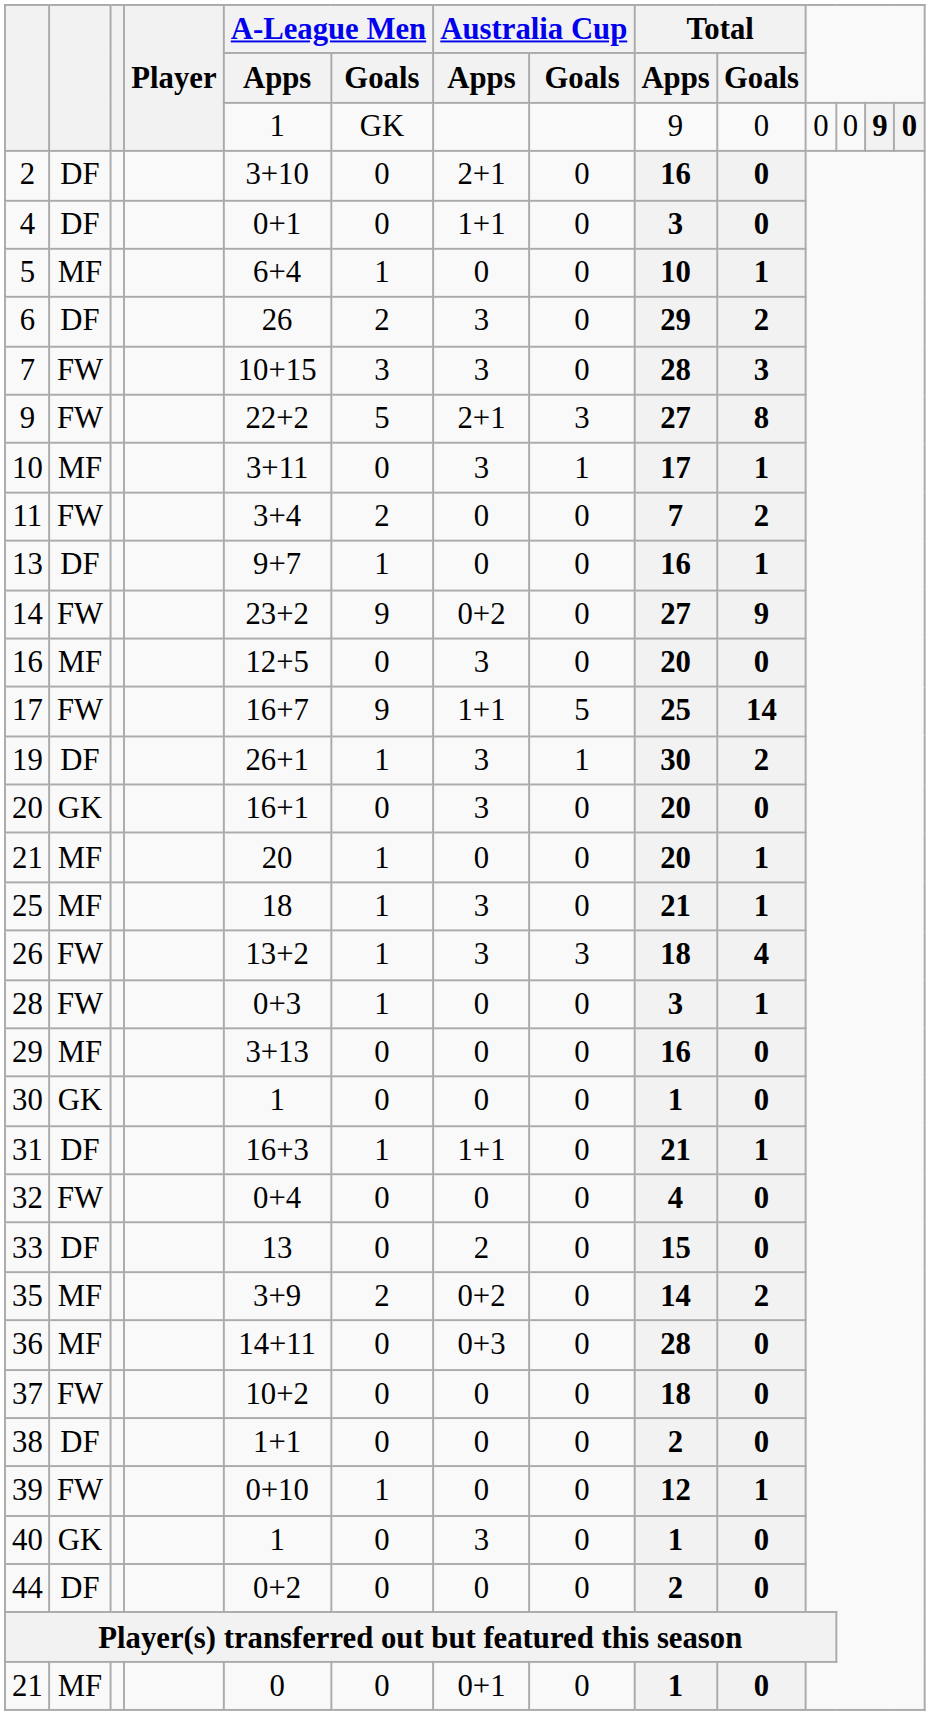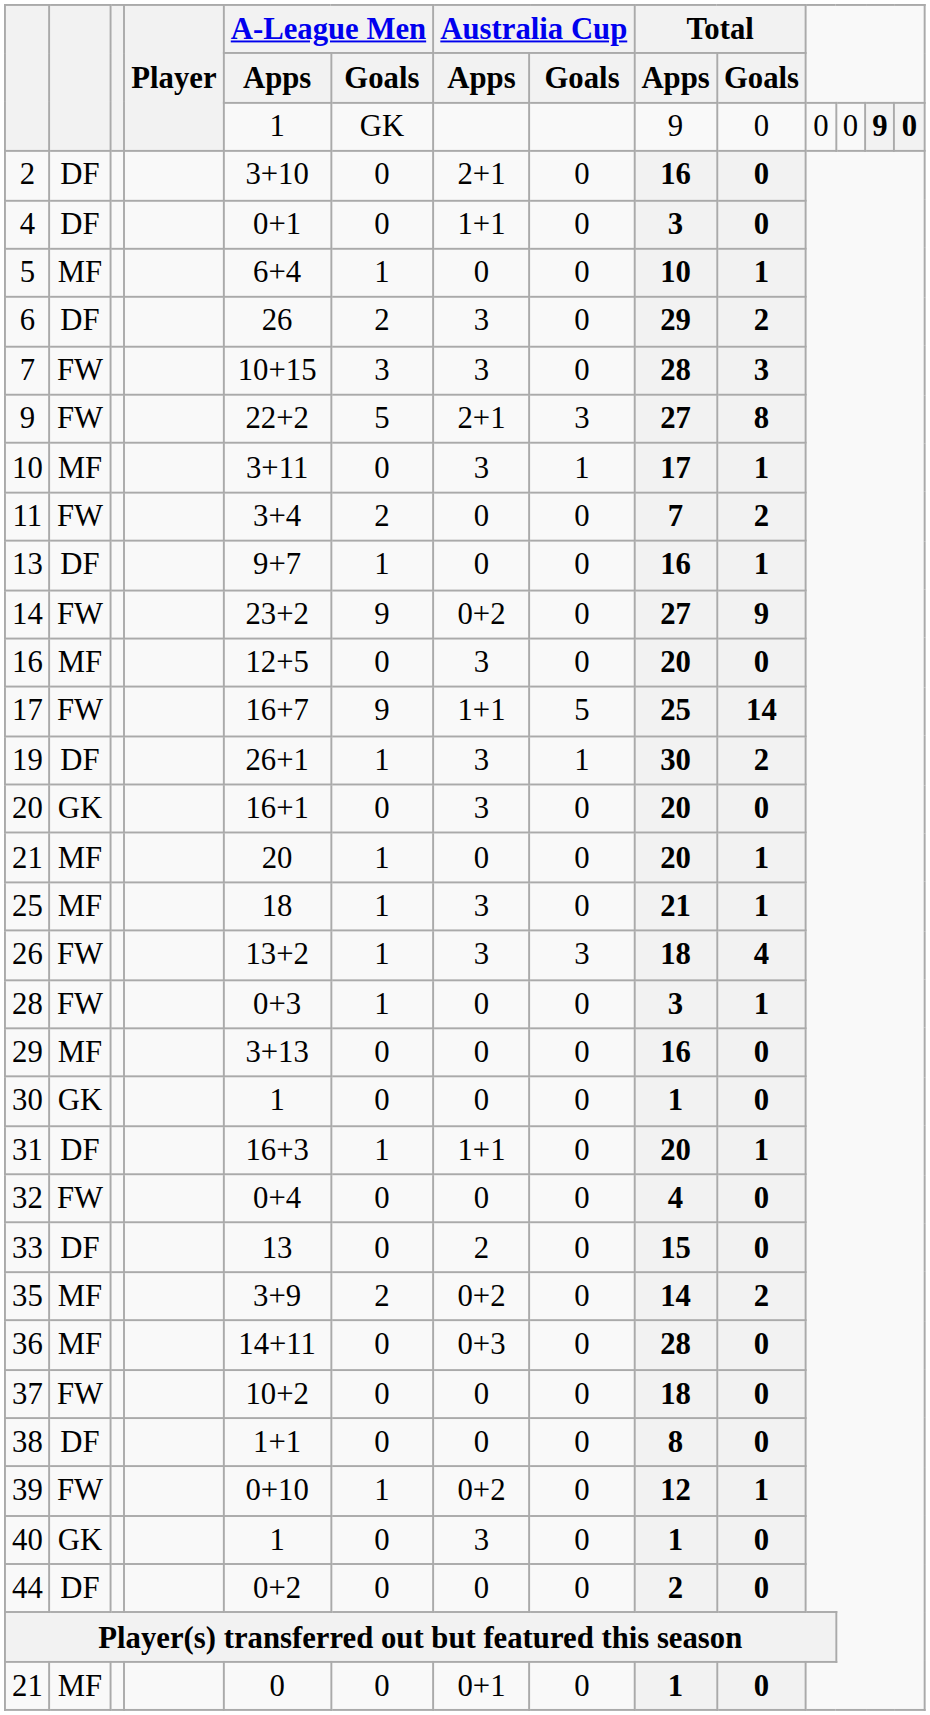31 | Total / Apps: 21 -> 20
38 | Total / Apps: 2 -> 8
39 | Australia Cup / Apps: 0 -> 0+2
